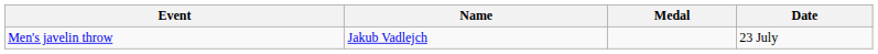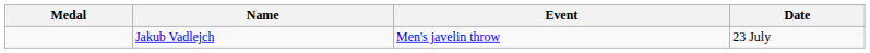columns swapped: Medal <-> Event
